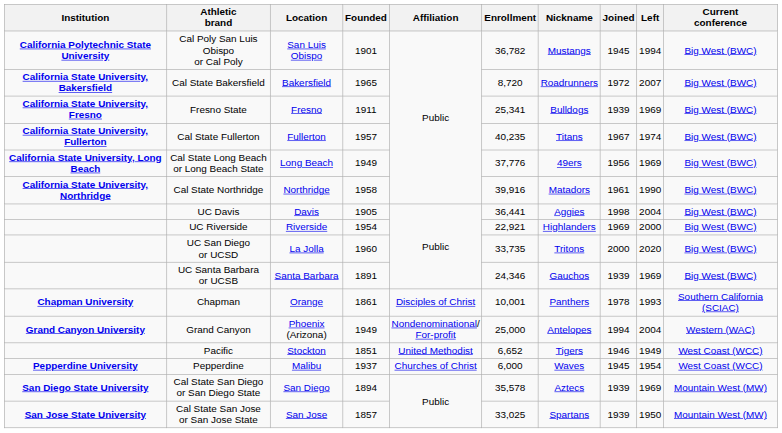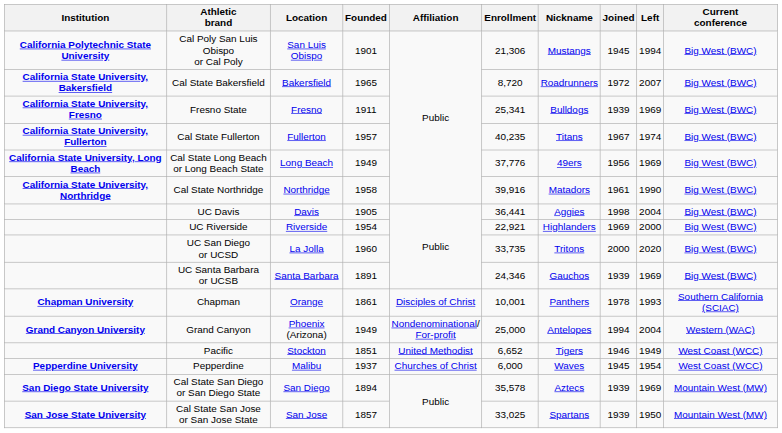Cal Poly San Luis Obispo or Cal Poly | Enrollment: 36,782 -> 21,306
